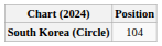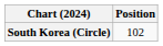South Korea (Circle) | Position: 104 -> 102
